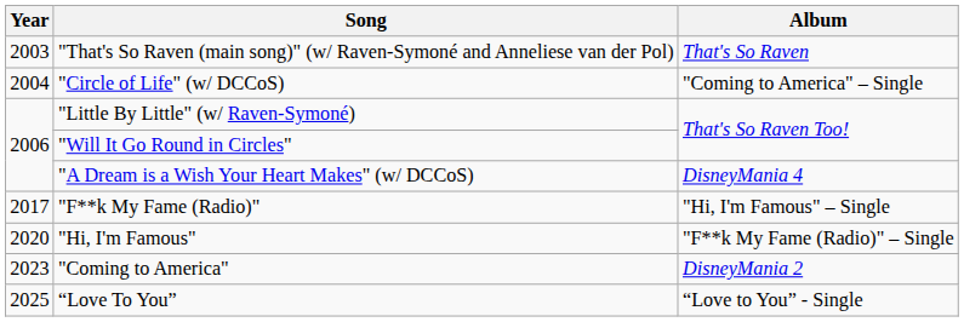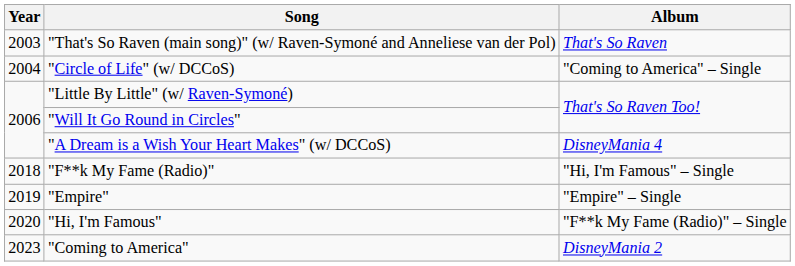"F**k My Fame (Radio)" | Year: 2017 -> 2018
+ row: 2019 | "Empire" | "Empire" – Single
- row: 2025 | “Love To You” | “Love to You” - Single
